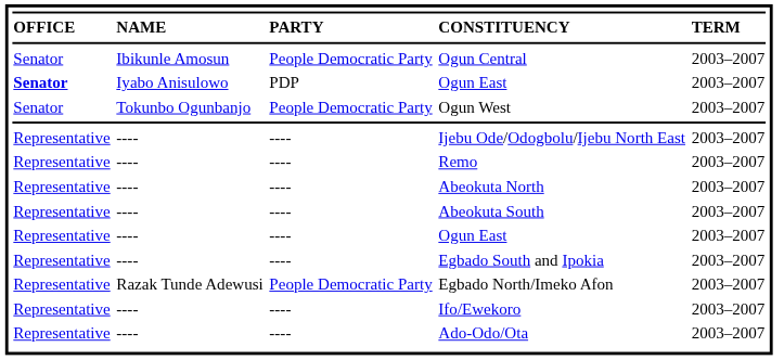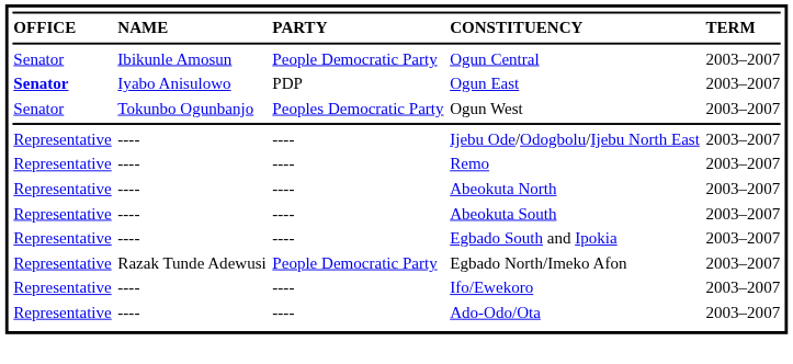Ogun West | column 3: People Democratic Party -> Peoples Democratic Party
- row: Representative | ---- | ---- | Ogun East | 2003–2007
